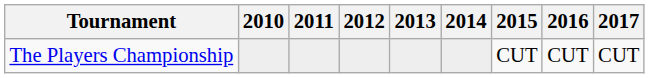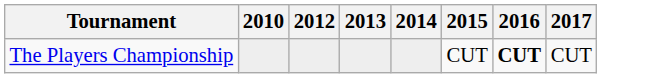- column: 2011
The Players Championship | 2016: normal -> bold
